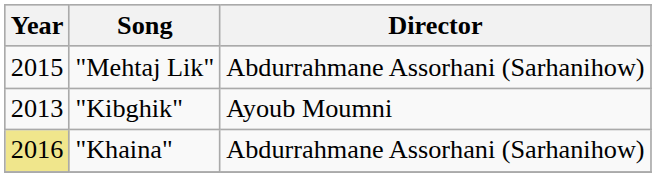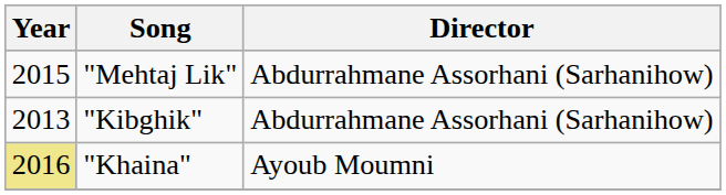"Kibghik" | Director: Ayoub Moumni -> Abdurrahmane Assorhani (Sarhanihow)
"Khaina" | Director: Abdurrahmane Assorhani (Sarhanihow) -> Ayoub Moumni
